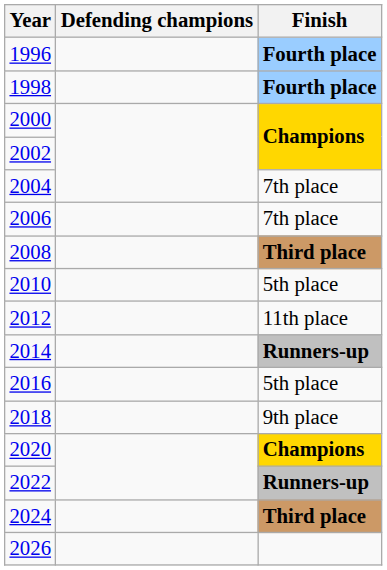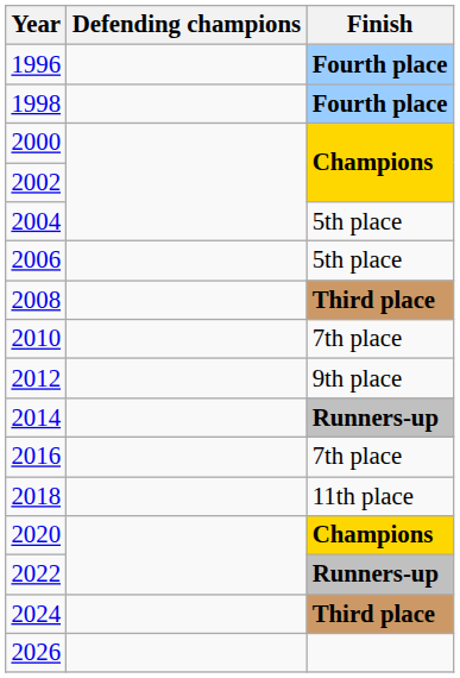2004 | Finish: 7th place -> 5th place
2006 | Finish: 7th place -> 5th place
2010 | Finish: 5th place -> 7th place
2012 | Finish: 11th place -> 9th place
2016 | Finish: 5th place -> 7th place
2018 | Finish: 9th place -> 11th place
